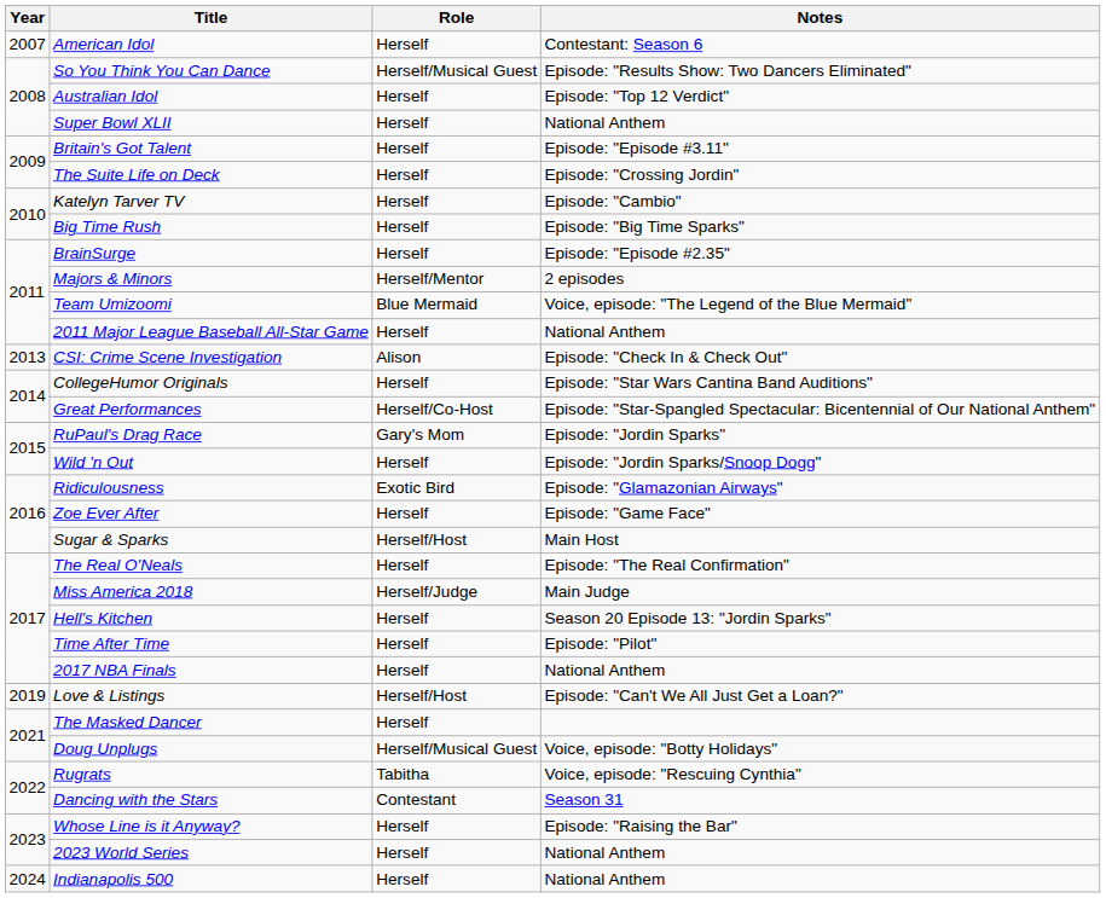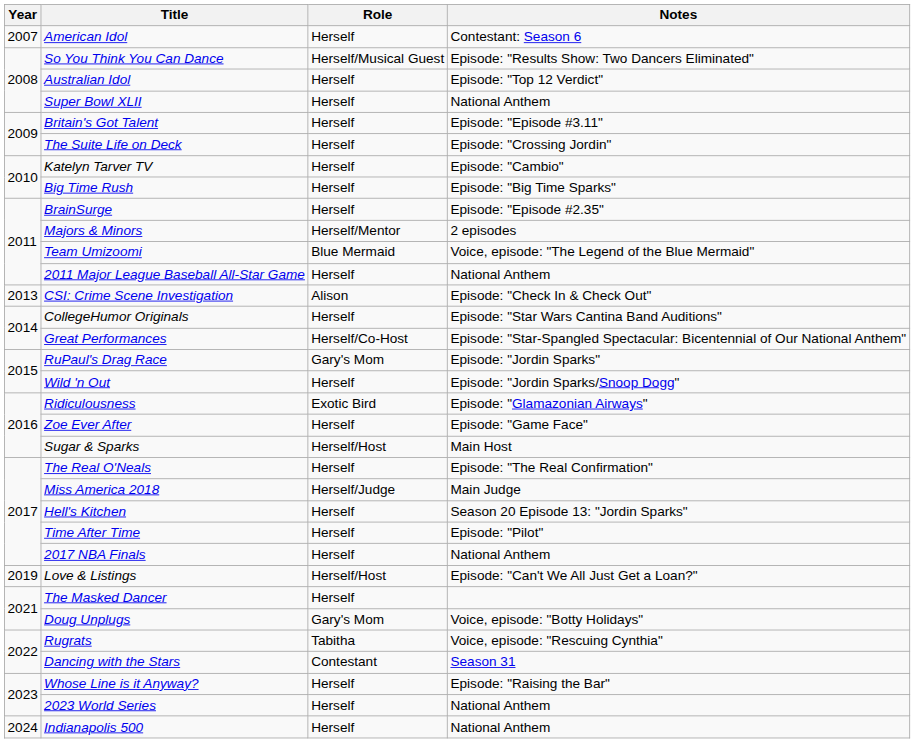Doug Unplugs | Role: Herself/Musical Guest -> Gary's Mom
